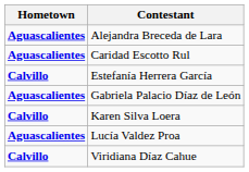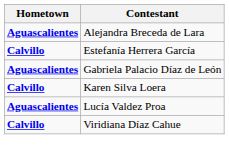- row: Aguascalientes | Caridad Escotto Rul
